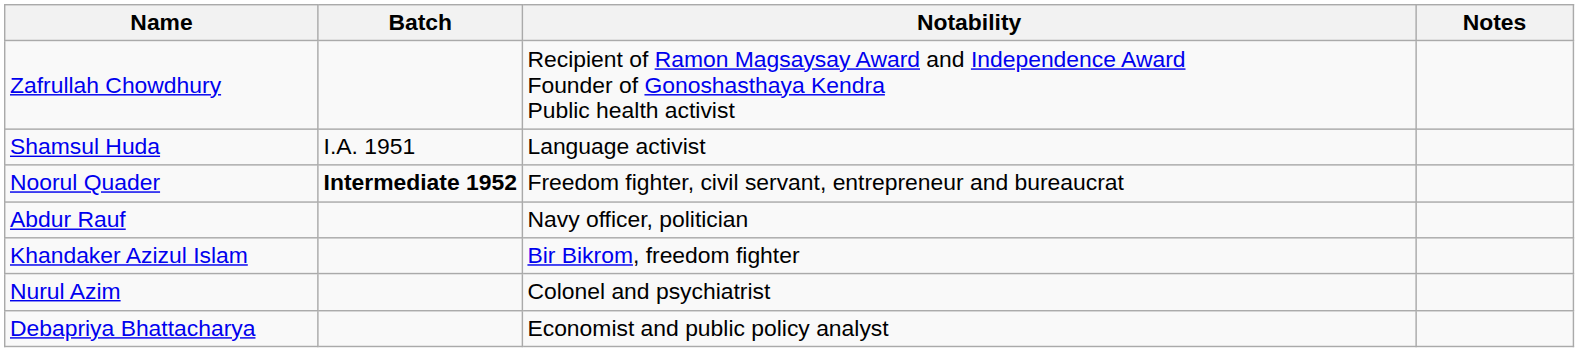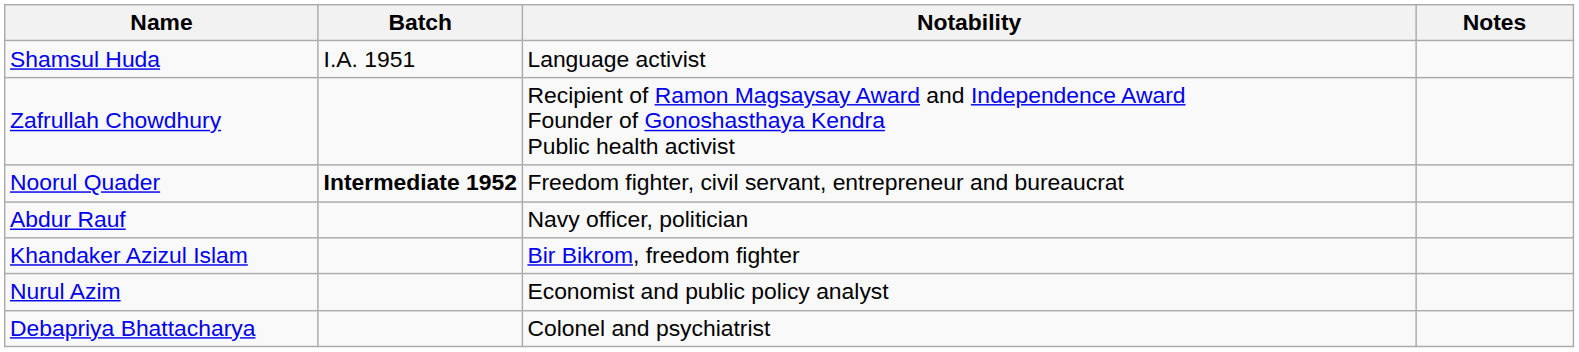rows swapped: Zafrullah Chowdhury <-> Shamsul Huda
Nurul Azim | Notability: Colonel and psychiatrist -> Economist and public policy analyst
Debapriya Bhattacharya | Notability: Economist and public policy analyst -> Colonel and psychiatrist
